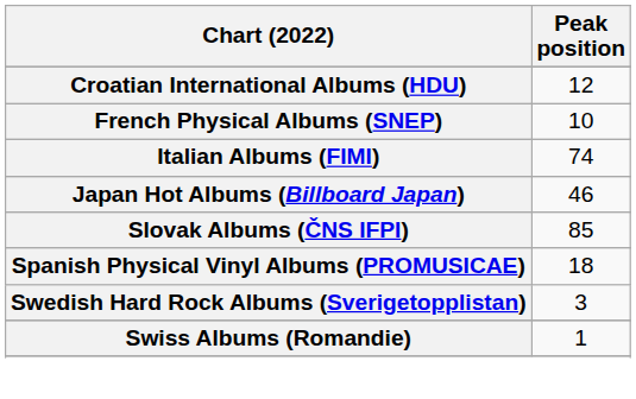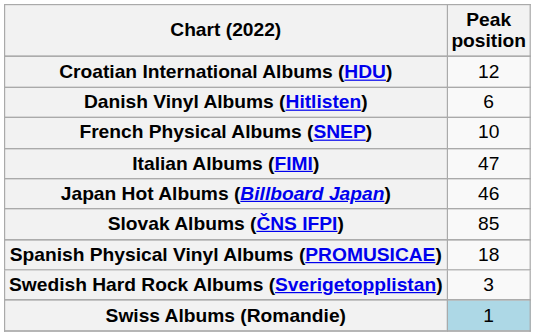+ row: Danish Vinyl Albums (Hitlisten) | 6
Italian Albums (FIMI) | Peak position: 74 -> 47
Swiss Albums (Romandie) | Peak position: no background -> lightblue background
